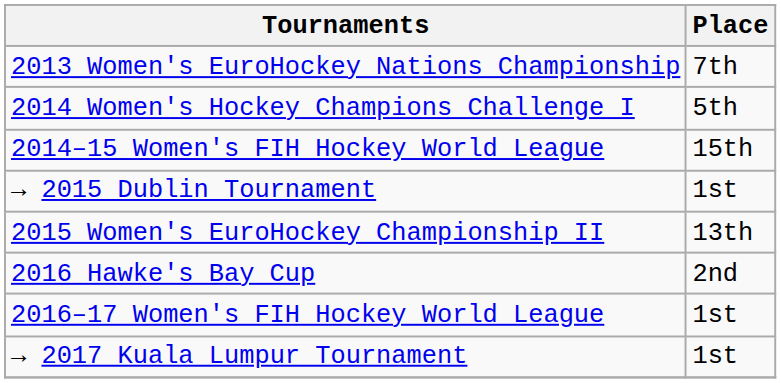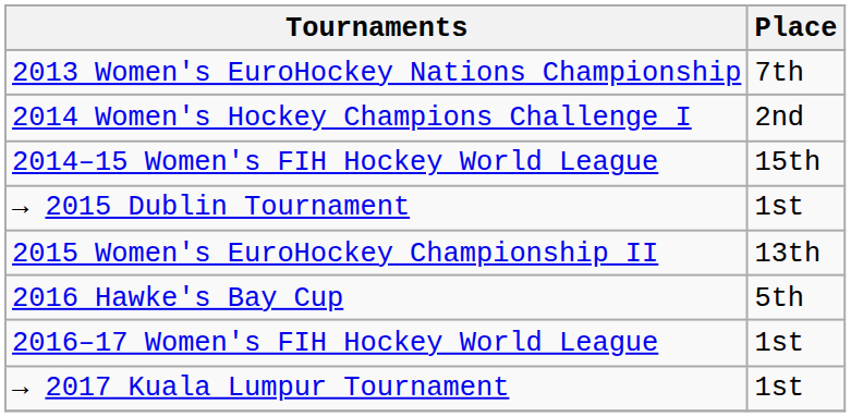2014 Women's Hockey Champions Challenge I | Place: 5th -> 2nd
2016 Hawke's Bay Cup | Place: 2nd -> 5th
